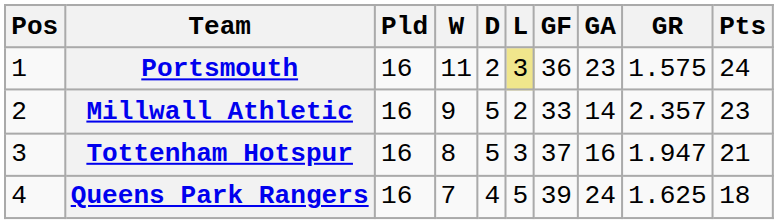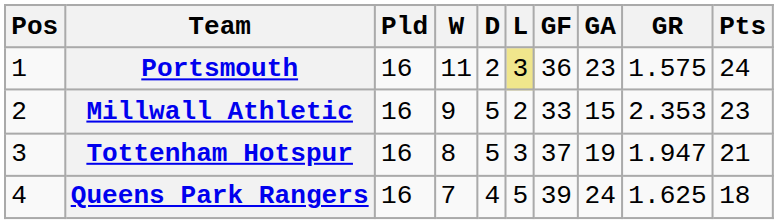Millwall Athletic | GA: 14 -> 15
Millwall Athletic | GR: 2.357 -> 2.353
Tottenham Hotspur | GA: 16 -> 19
